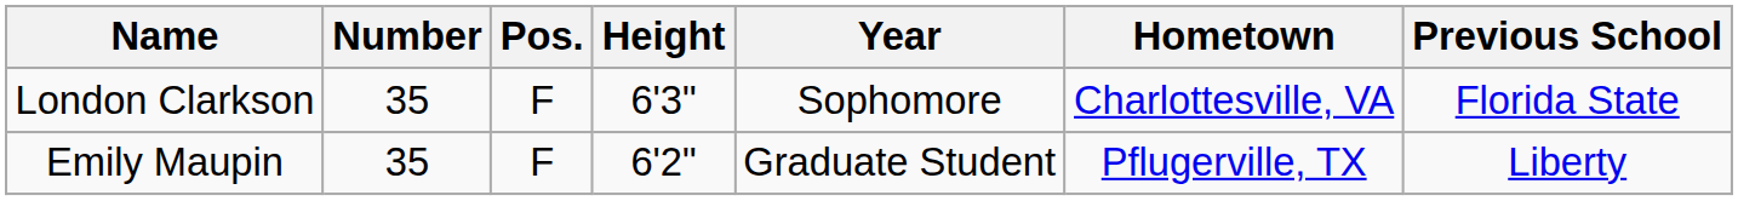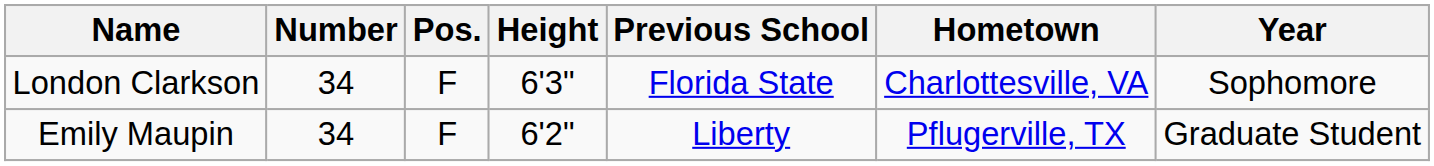columns swapped: Year <-> Previous School
London Clarkson | Number: 35 -> 34
Emily Maupin | Number: 35 -> 34
